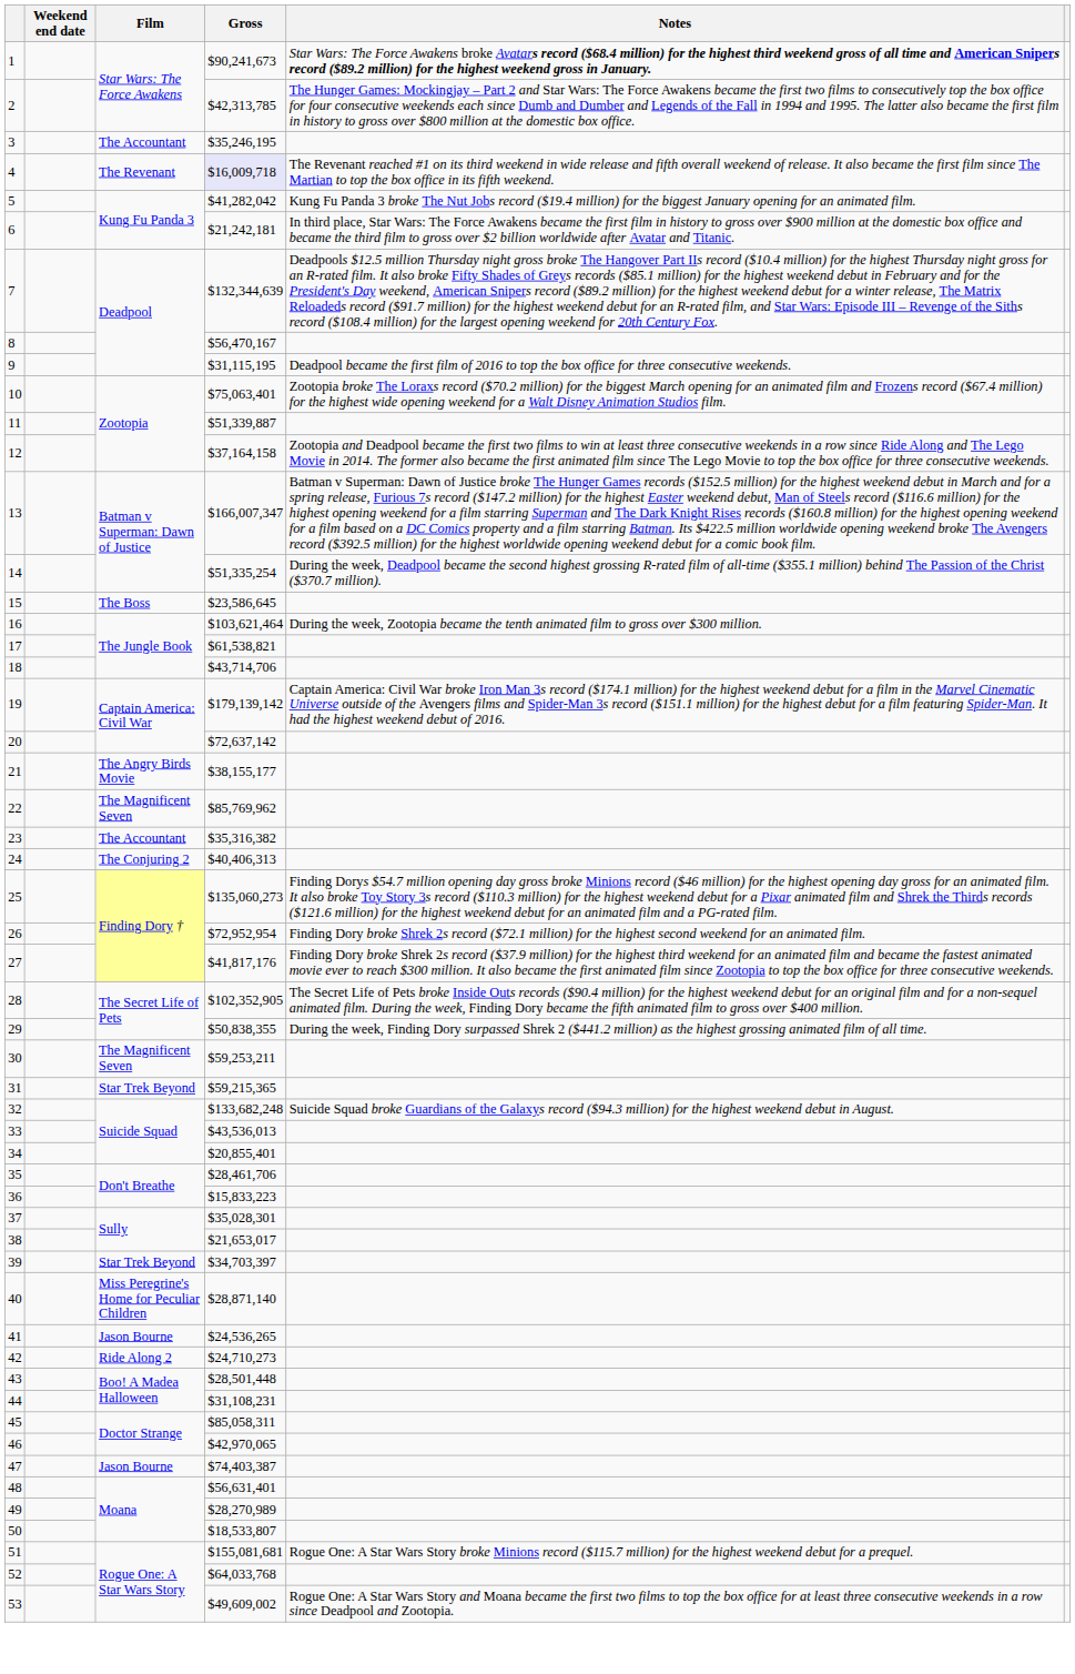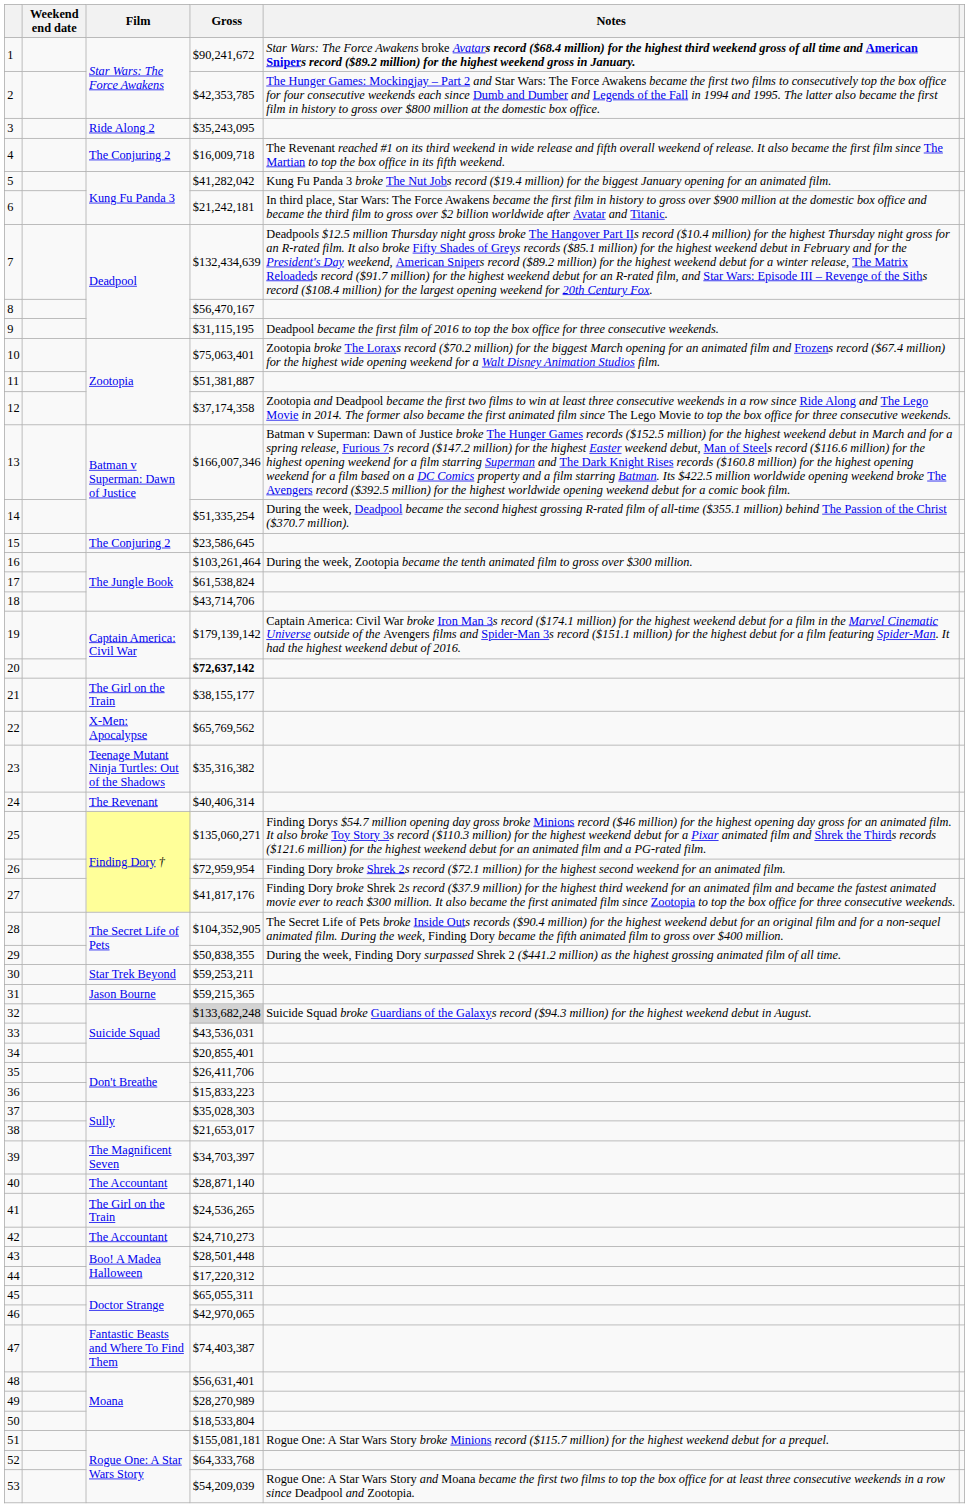1 | Gross: $90,241,673 -> $90,241,672
2 | Gross: $42,313,785 -> $42,353,785
3 | Film: The Accountant -> Ride Along 2
3 | Gross: $35,246,195 -> $35,243,095
4 | Film: The Revenant -> The Conjuring 2
4 | Gross: lavender background -> no background
7 | Gross: $132,344,639 -> $132,434,639
11 | Gross: $51,339,887 -> $51,381,887
12 | Gross: $37,164,158 -> $37,174,358
13 | Gross: $166,007,347 -> $166,007,346
15 | Film: The Boss -> The Conjuring 2
16 | Gross: $103,621,464 -> $103,261,464
17 | Gross: $61,538,821 -> $61,538,824
20 | Gross: normal -> bold
21 | Film: The Angry Birds Movie -> The Girl on the Train
22 | Film: The Magnificent Seven -> X-Men: Apocalypse
22 | Gross: $85,769,962 -> $65,769,562
23 | Film: The Accountant -> Teenage Mutant Ninja Turtles: Out of the Shadows
24 | Film: The Conjuring 2 -> The Revenant
24 | Gross: $40,406,313 -> $40,406,314
25 | Gross: $135,060,273 -> $135,060,271
26 | Gross: $72,952,954 -> $72,959,954
28 | Gross: $102,352,905 -> $104,352,905
30 | Film: The Magnificent Seven -> Star Trek Beyond
31 | Film: Star Trek Beyond -> Jason Bourne
32 | Gross: no background -> lightgrey background
33 | Gross: $43,536,013 -> $43,536,031
35 | Gross: $28,461,706 -> $26,411,706
37 | Gross: $35,028,301 -> $35,028,303
39 | Film: Star Trek Beyond -> The Magnificent Seven
40 | Film: Miss Peregrine's Home for Peculiar Children -> The Accountant
41 | Film: Jason Bourne -> The Girl on the Train
42 | Film: Ride Along 2 -> The Accountant
44 | Gross: $31,108,231 -> $17,220,312
45 | Gross: $85,058,311 -> $65,055,311
47 | Film: Jason Bourne -> Fantastic Beasts and Where To Find Them
50 | Gross: $18,533,807 -> $18,533,804
51 | Gross: $155,081,681 -> $155,081,181
52 | Gross: $64,033,768 -> $64,333,768
53 | Gross: $49,609,002 -> $54,209,039
